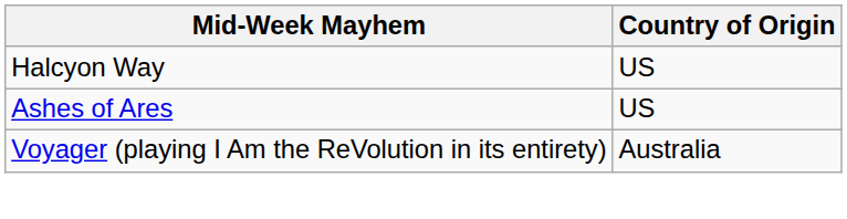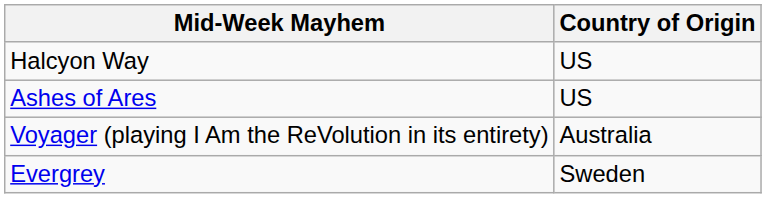+ row: Evergrey | Sweden
